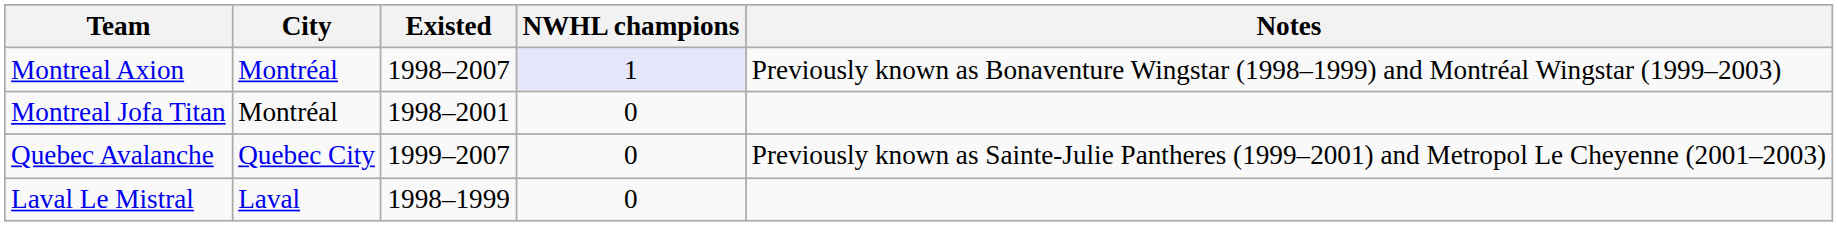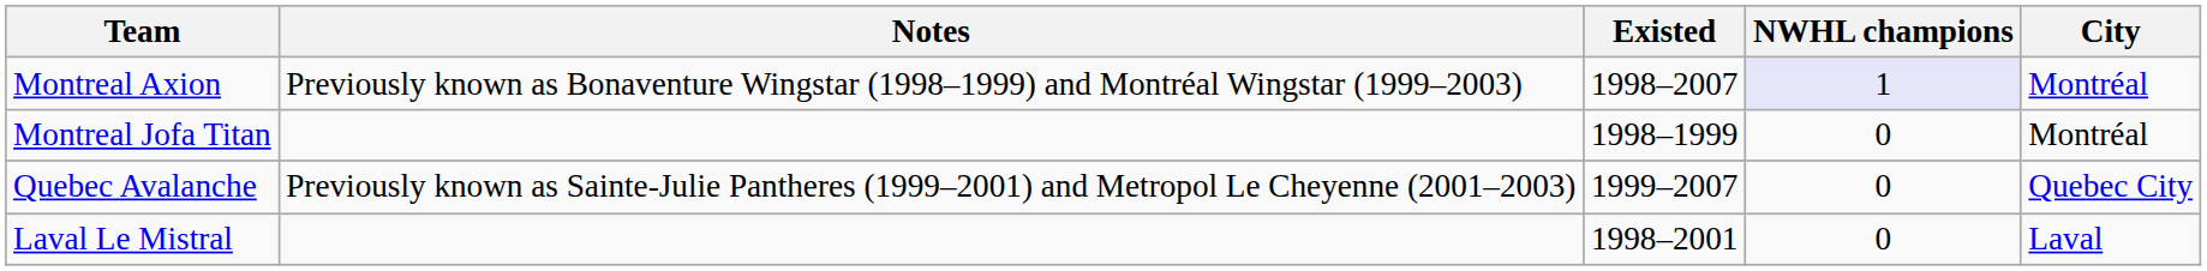columns swapped: City <-> Notes
Montreal Jofa Titan | Existed: 1998–2001 -> 1998–1999
Laval Le Mistral | Existed: 1998–1999 -> 1998–2001
